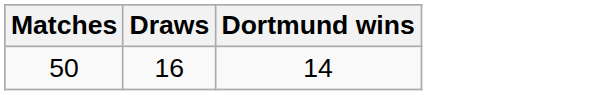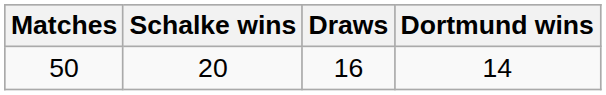+ column: Schalke wins | 20
